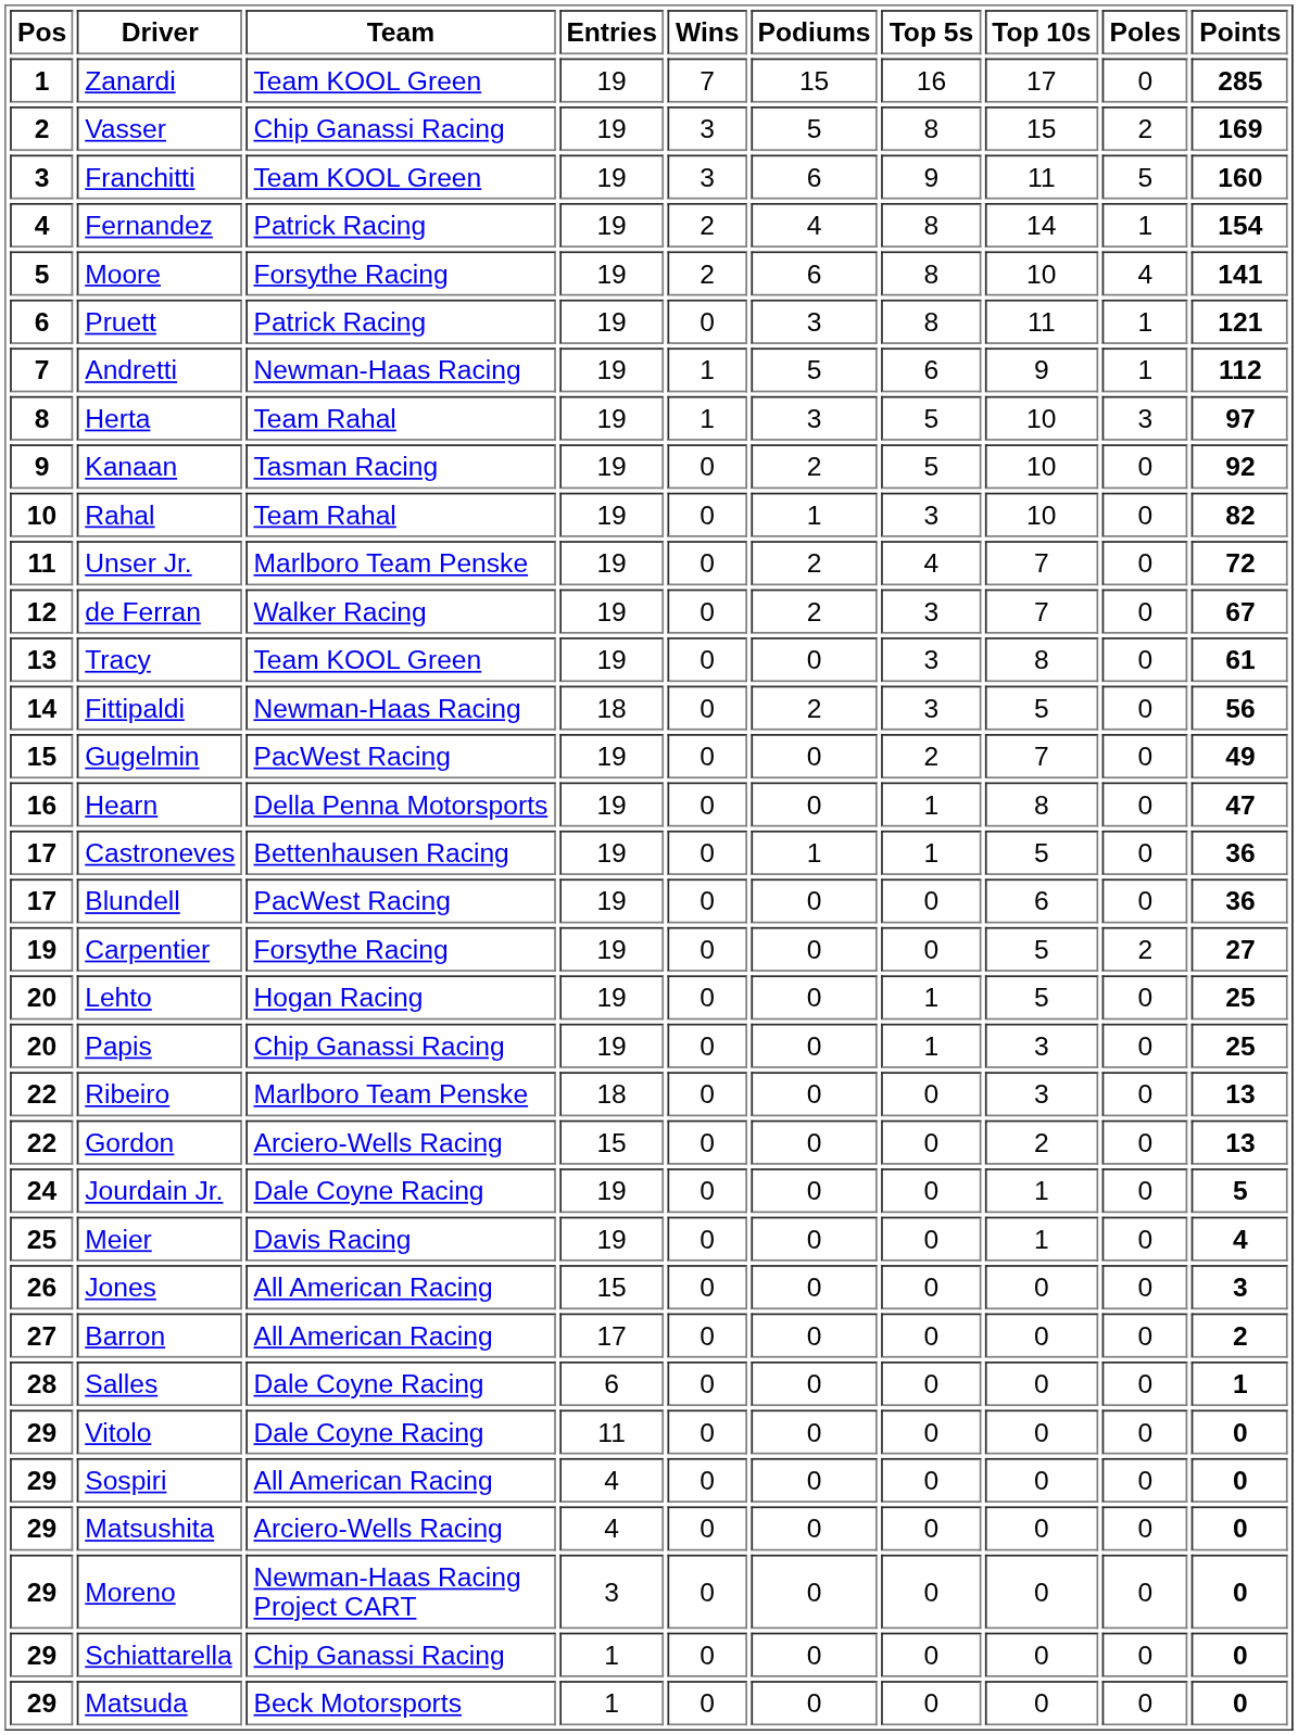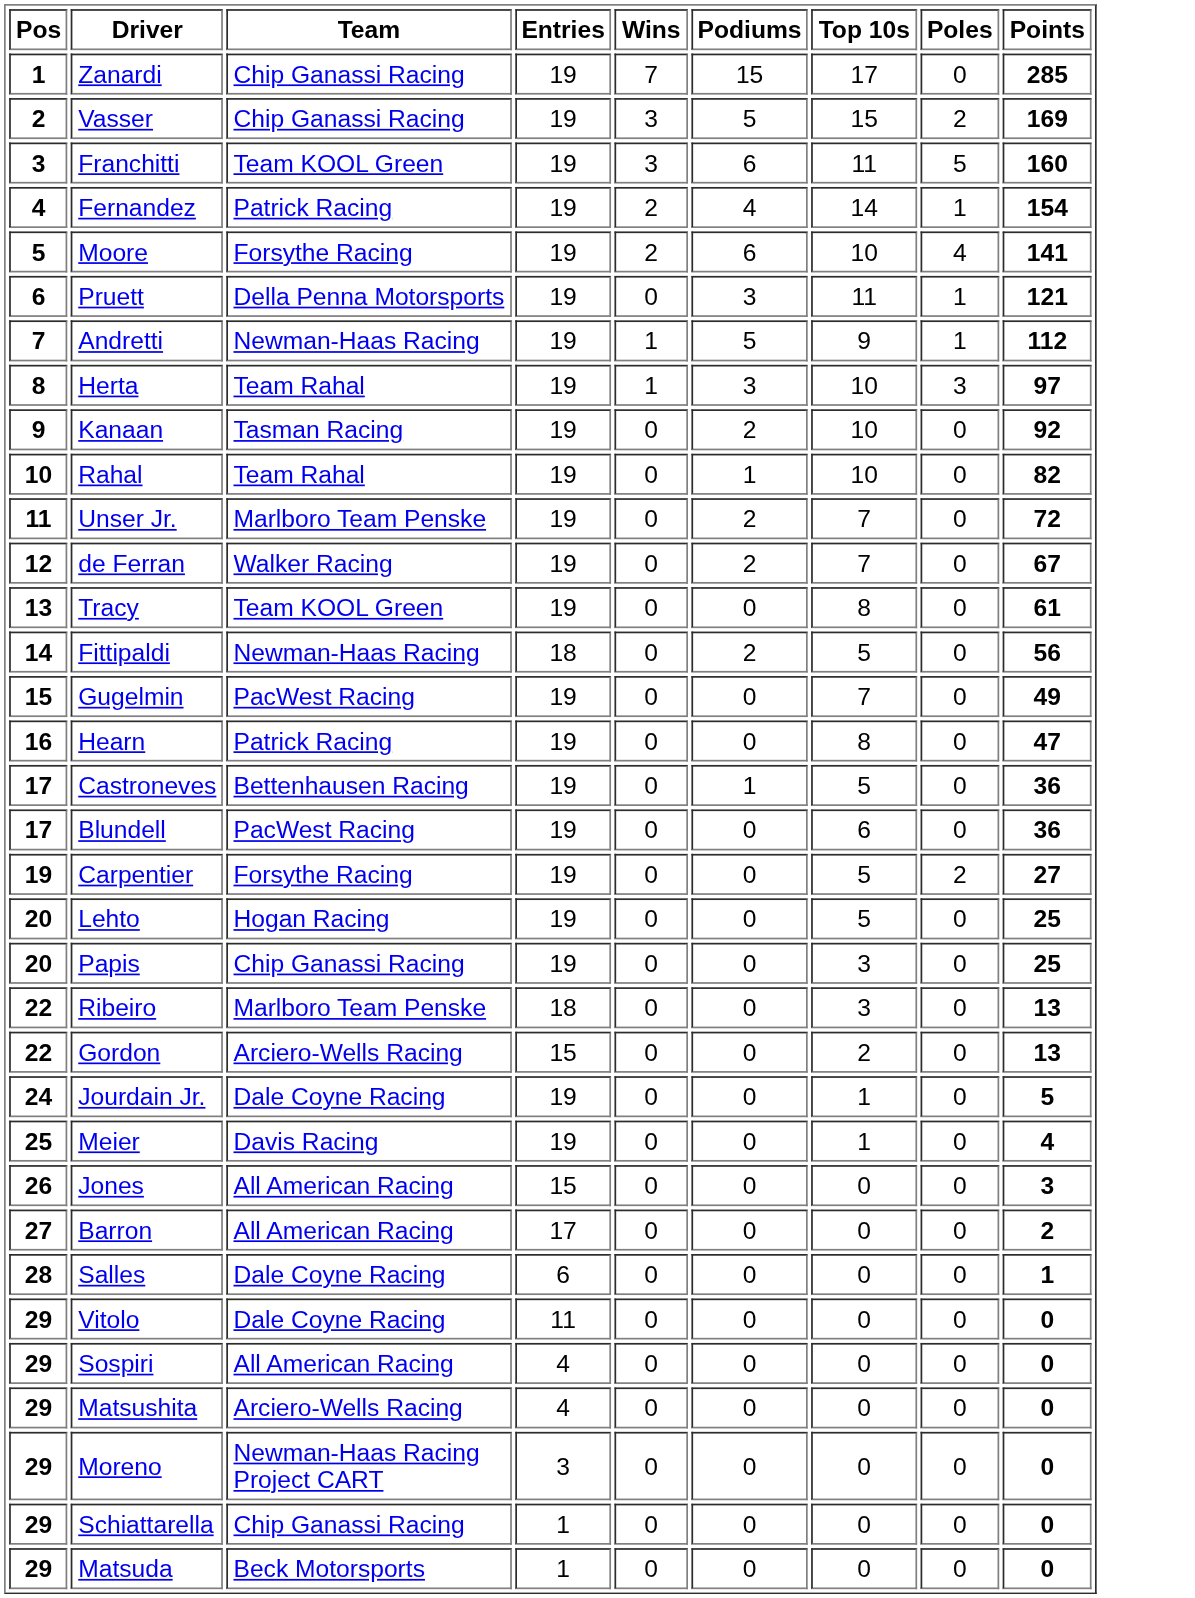- column: Top 5s | 16 | 8 | 9 | 8 | 8 | 8 | 6 | 5 | 5 | 3 | 4 | 3 | 3 | 3 | 2 | 1 | 1 | 0 | 0 | 1 | 1 | 0 | 0 | 0 | 0 | 0 | 0 | 0 | 0 | 0 | 0 | 0 | 0 | 0
Zanardi | Team: Team KOOL Green -> Chip Ganassi Racing
Pruett | Team: Patrick Racing -> Della Penna Motorsports
Hearn | Team: Della Penna Motorsports -> Patrick Racing
